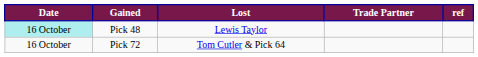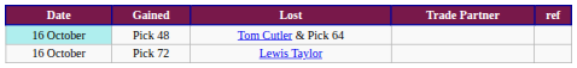Pick 48 | Lost: Lewis Taylor -> Tom Cutler & Pick 64
Pick 72 | Lost: Tom Cutler & Pick 64 -> Lewis Taylor
